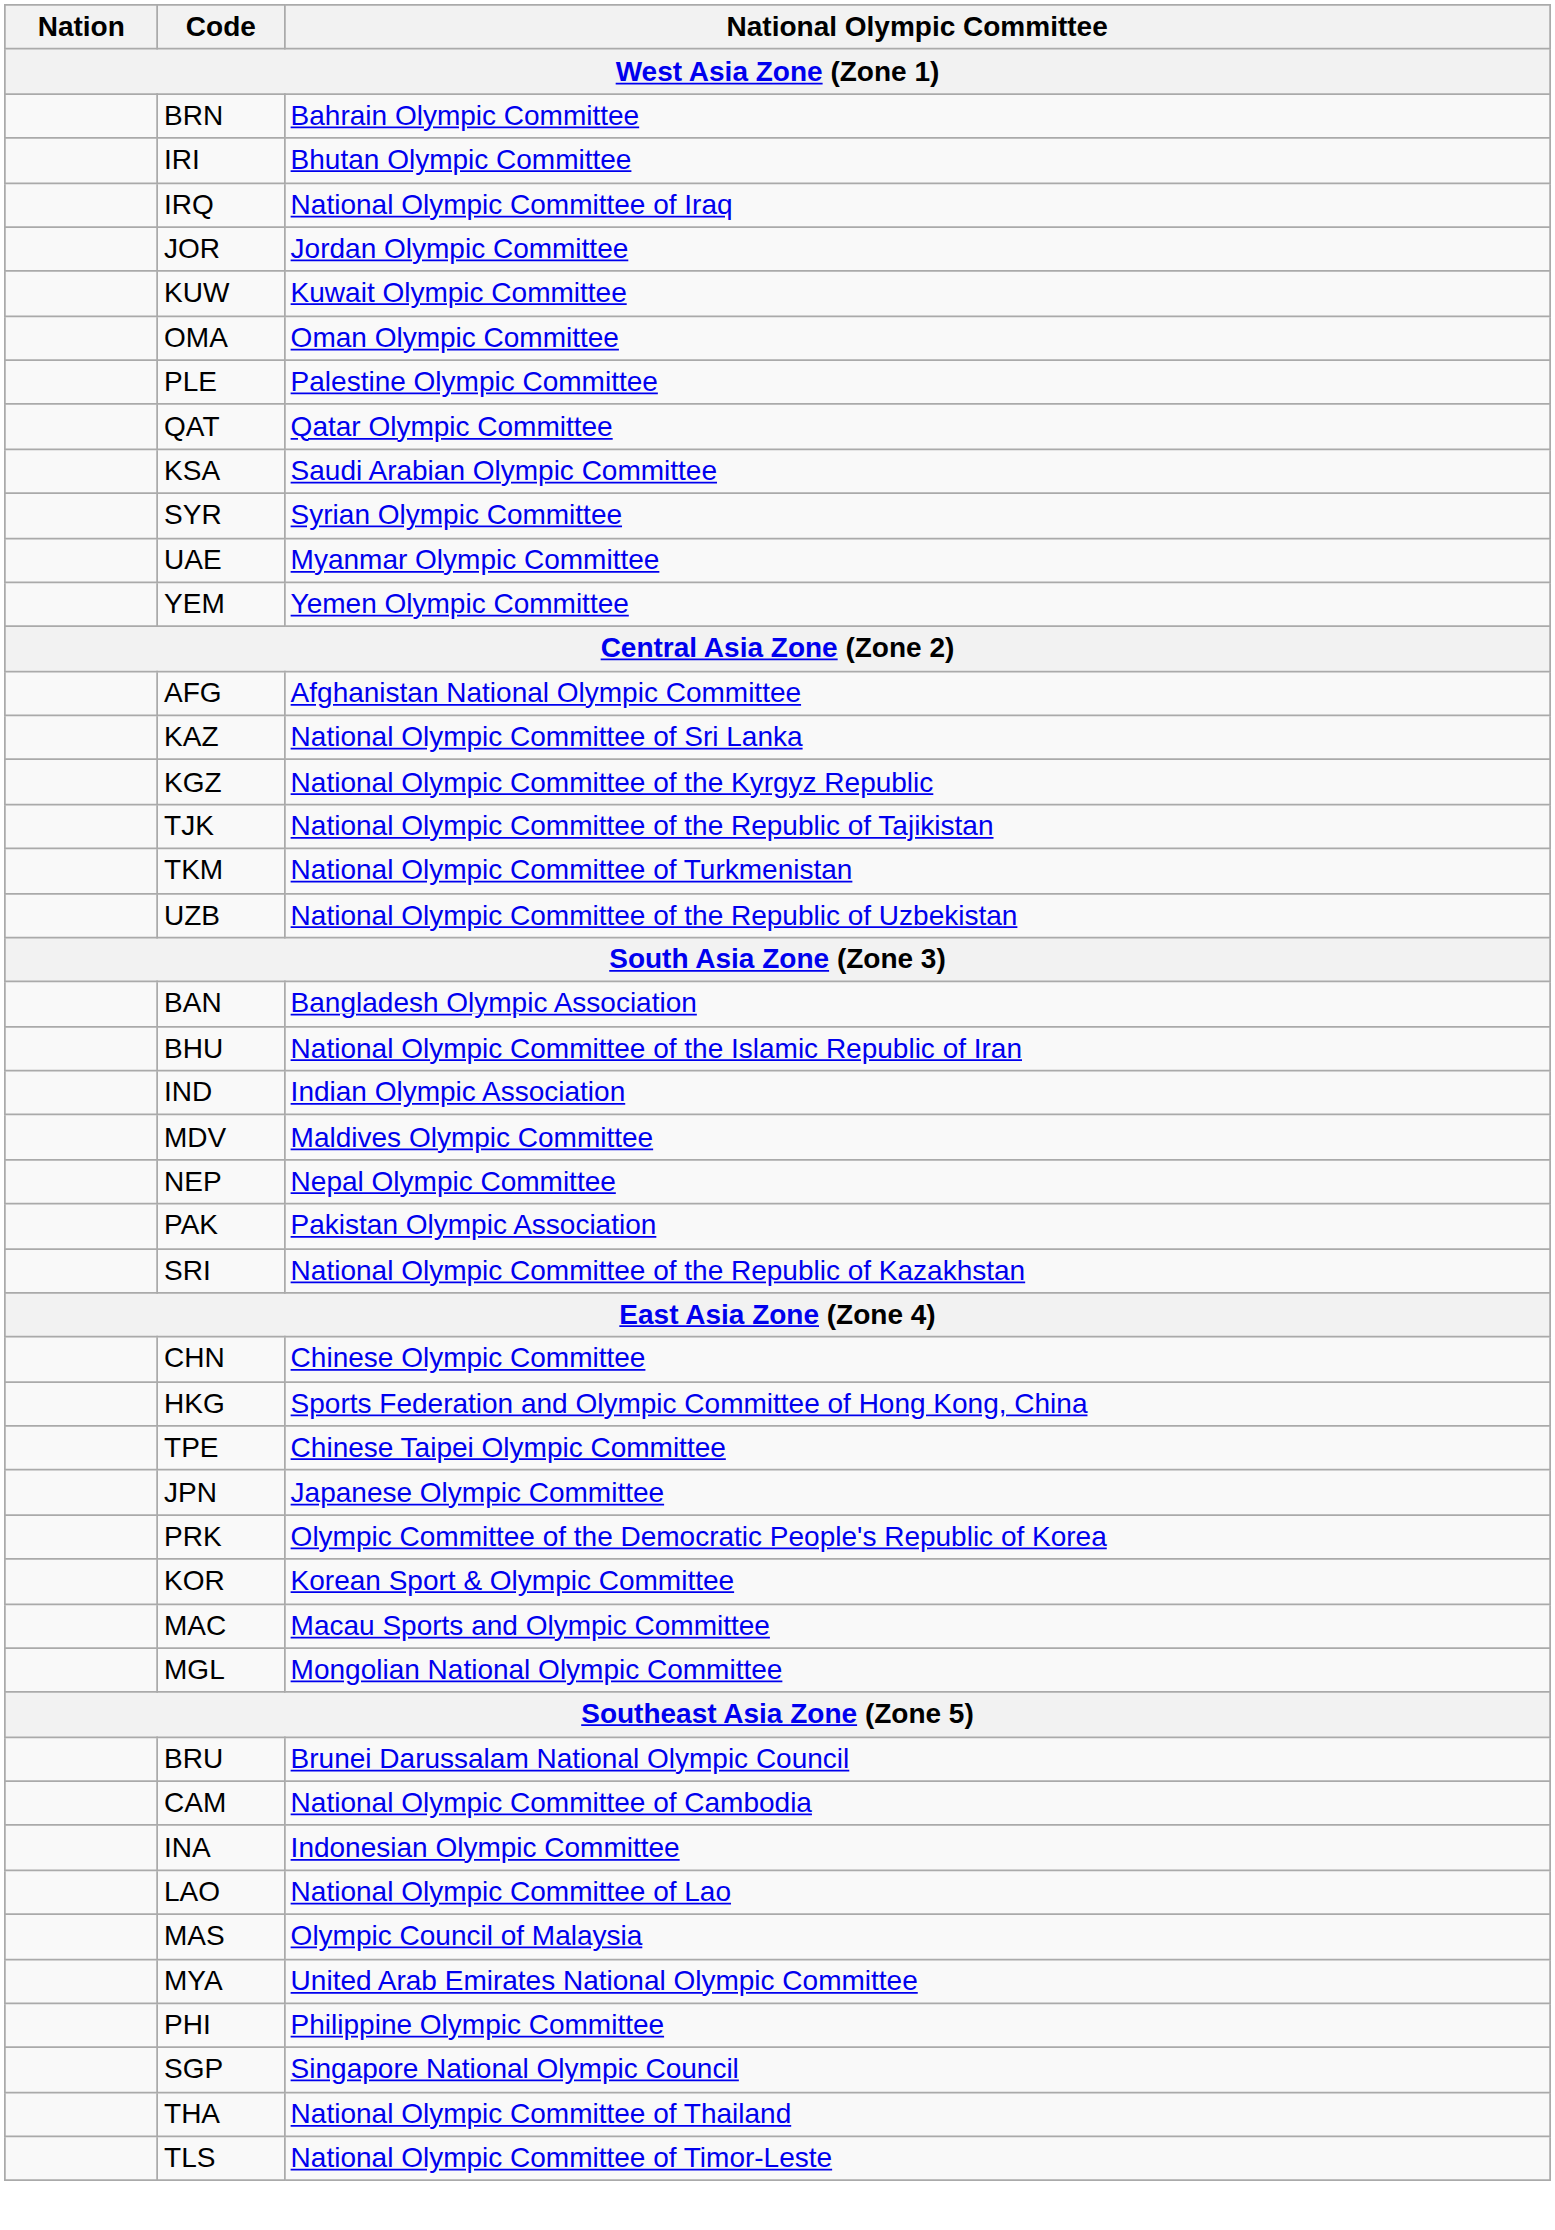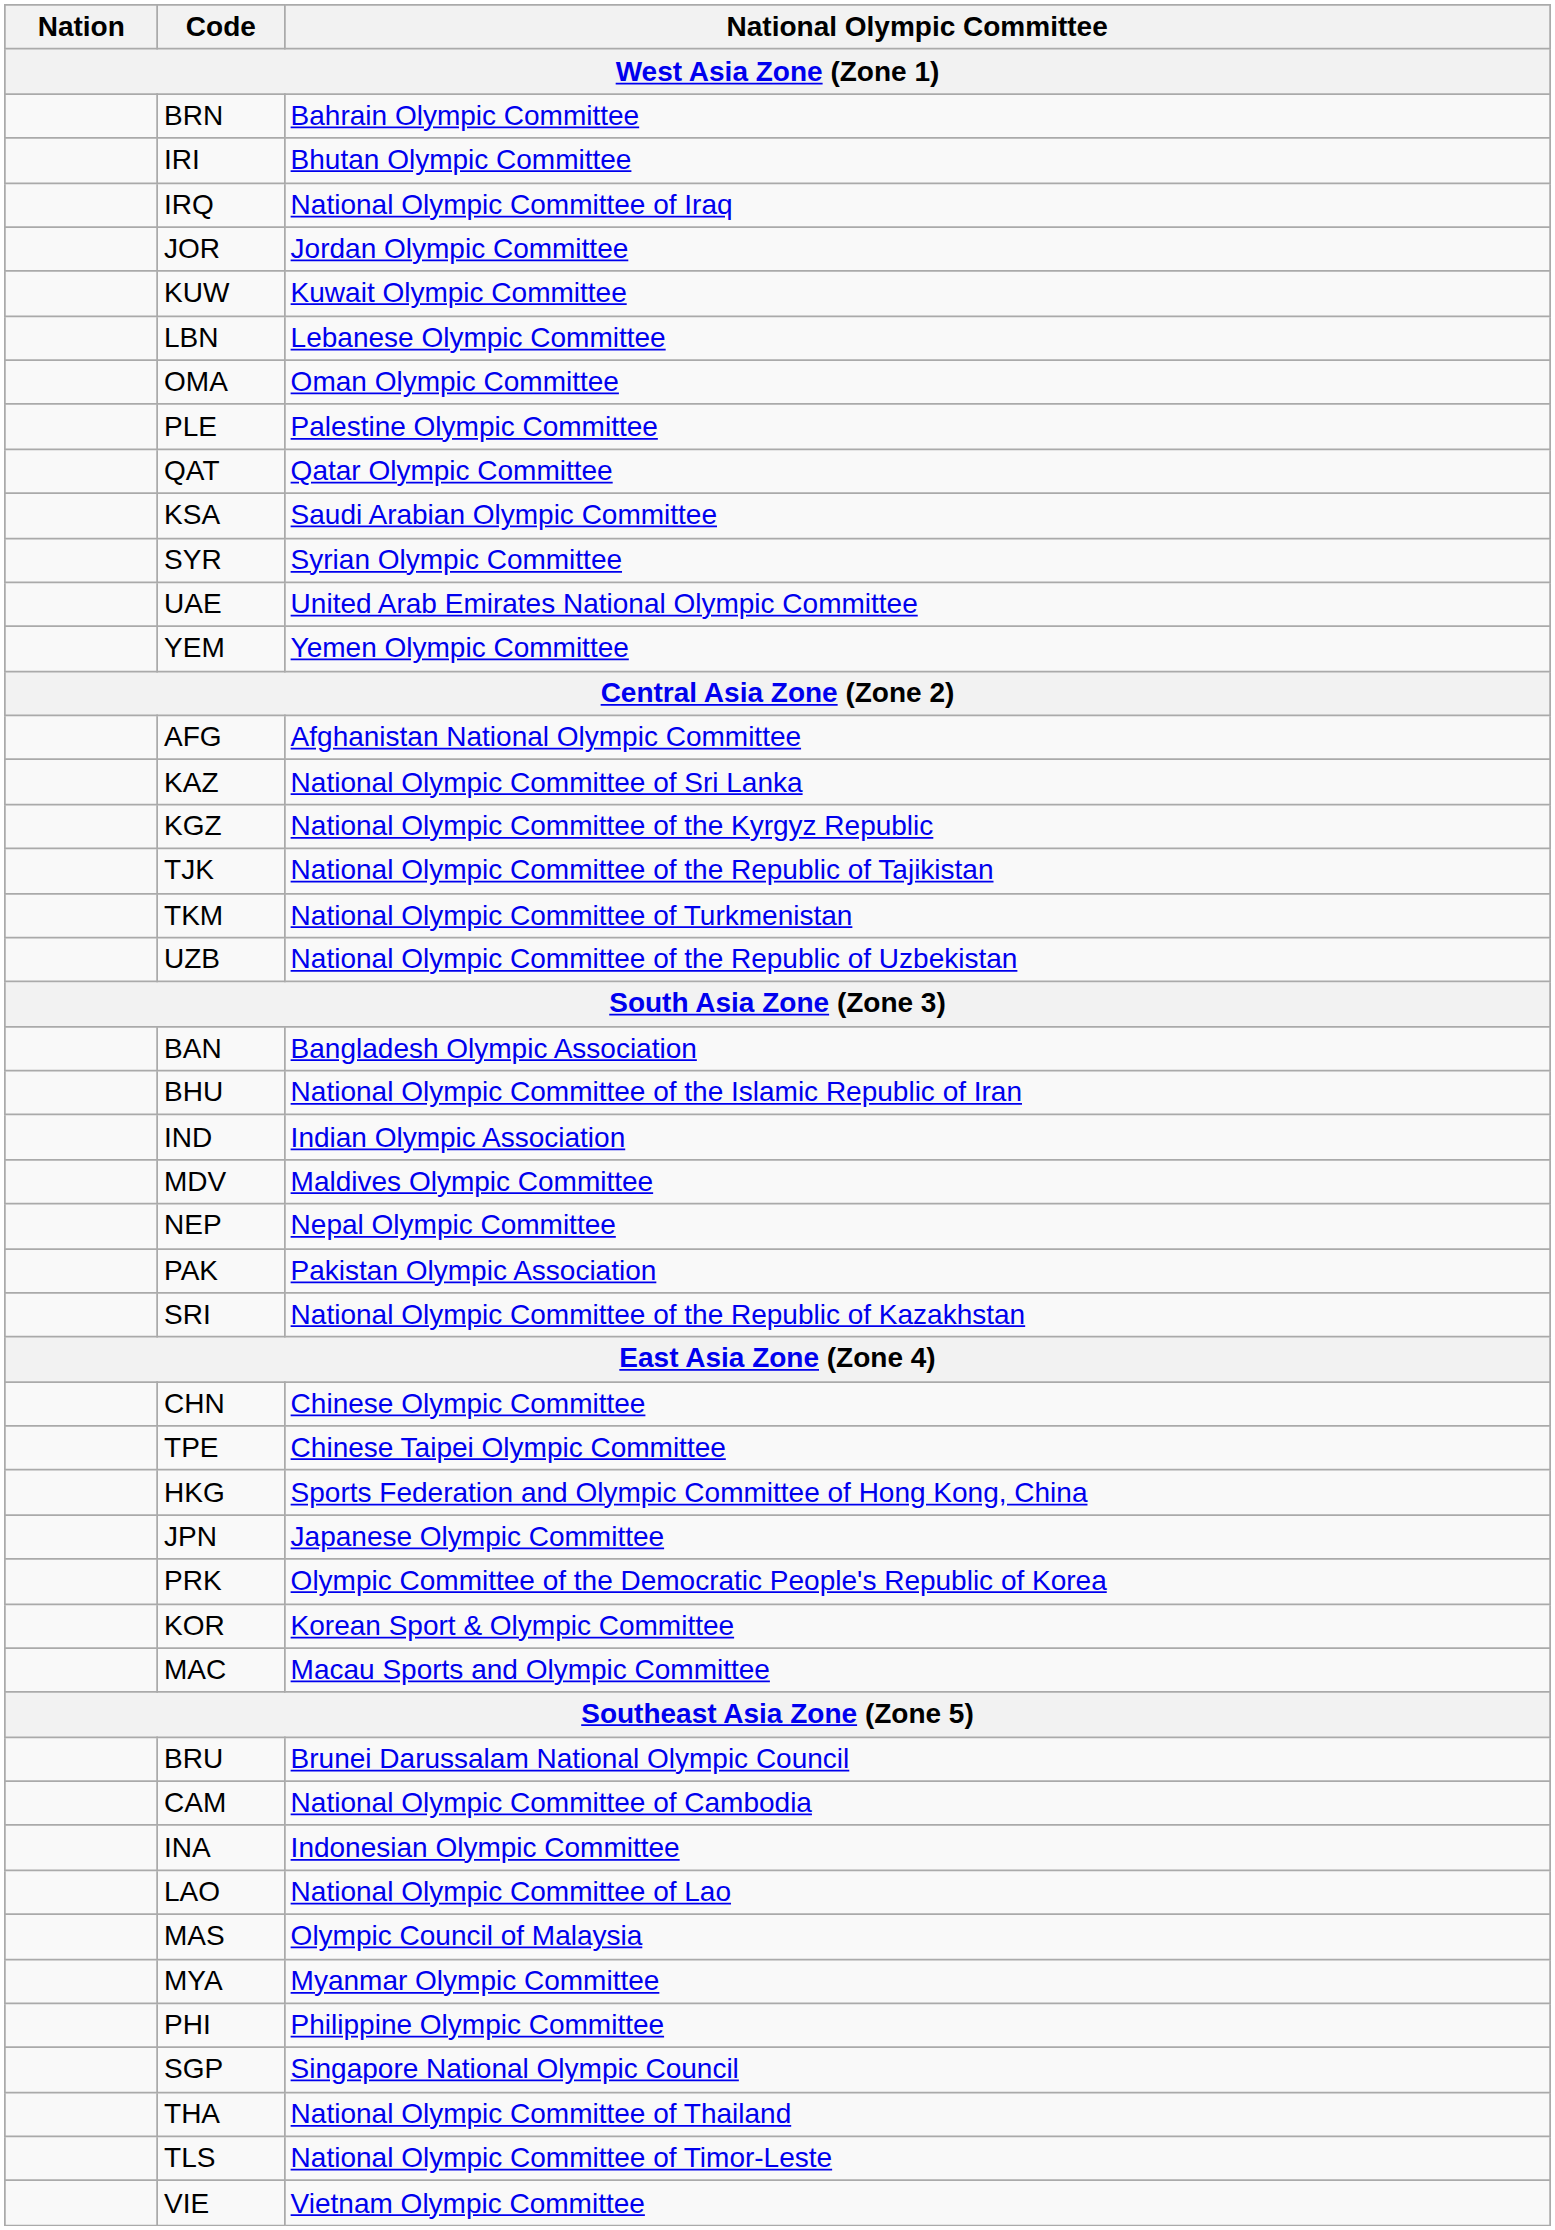+ row: LBN | Lebanese Olympic Committee
UAE | National Olympic Committee: Myanmar Olympic Committee -> United Arab Emirates National Olympic Committee
rows swapped: TPE <-> HKG
- row: MGL | Mongolian National Olympic Committee
MYA | National Olympic Committee: United Arab Emirates National Olympic Committee -> Myanmar Olympic Committee
+ row: VIE | Vietnam Olympic Committee
